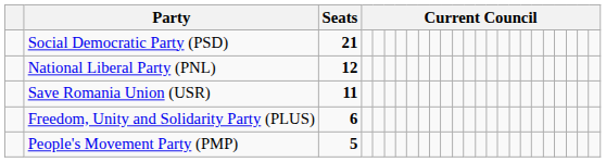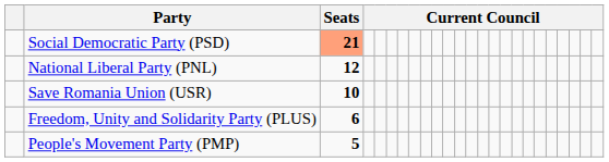Social Democratic Party (PSD) | Seats: no background -> lightsalmon background
Save Romania Union (USR) | Seats: 11 -> 10
